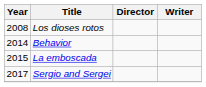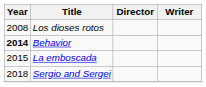Behavior | Year: normal -> bold
Sergio and Sergei | Year: 2017 -> 2018
